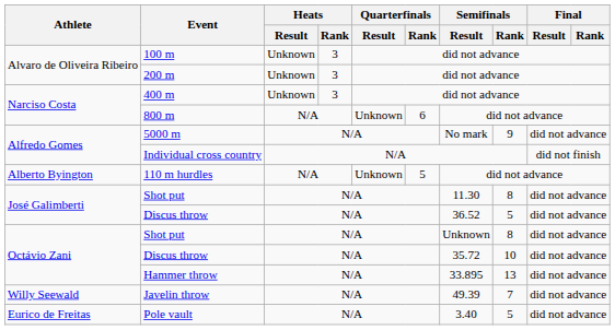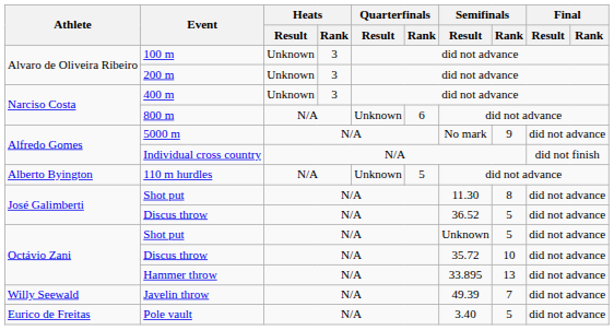Octávio Zani / Shot put | Semifinals / Rank: 8 -> 5
